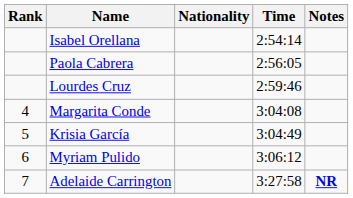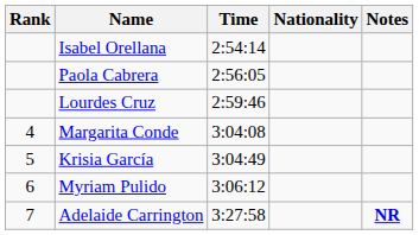columns swapped: Nationality <-> Time
